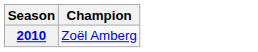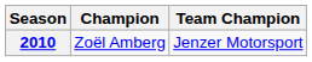+ column: Team Champion | Jenzer Motorsport
